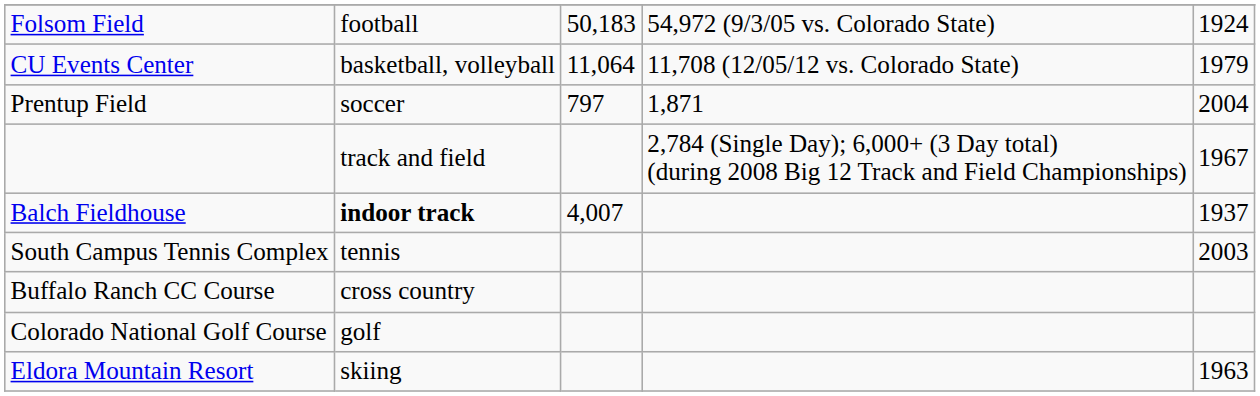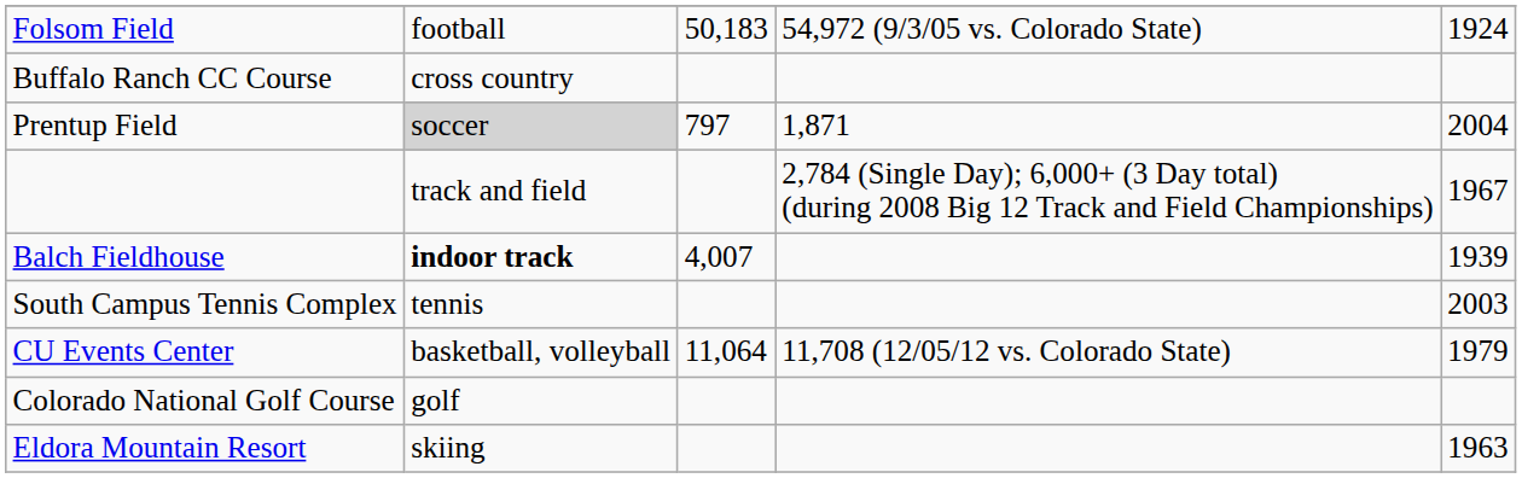rows swapped: CU Events Center <-> Buffalo Ranch CC Course
Prentup Field | column 2: no background -> lightgrey background
Balch Fieldhouse | column 5: 1937 -> 1939
